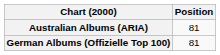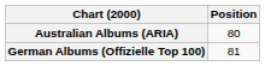Australian Albums (ARIA) | Position: 81 -> 80
